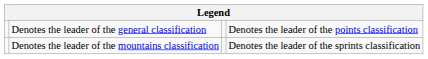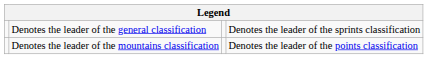Denotes the leader of the general classification | column 4: Denotes the leader of the points classification -> Denotes the leader of the sprints classification
Denotes the leader of the mountains classification | column 4: Denotes the leader of the sprints classification -> Denotes the leader of the points classification
